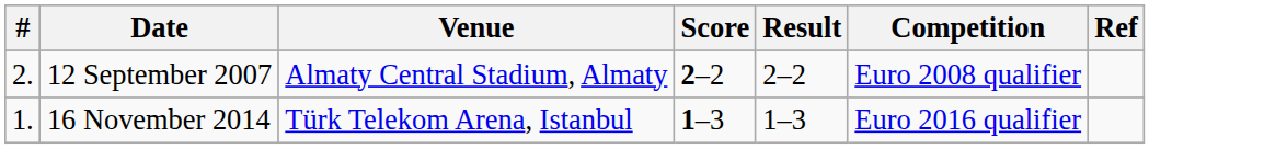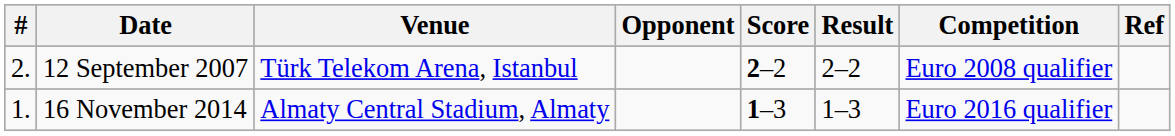+ column: Opponent
12 September 2007 | Venue: Almaty Central Stadium, Almaty -> Türk Telekom Arena, Istanbul
16 November 2014 | Venue: Türk Telekom Arena, Istanbul -> Almaty Central Stadium, Almaty
